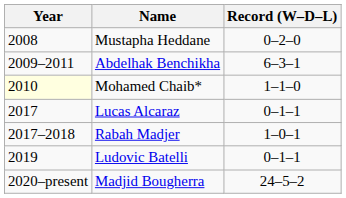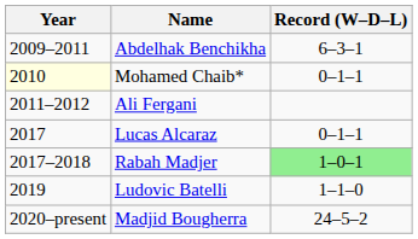- row: 2008 | Mustapha Heddane | 0–2–0
Mohamed Chaib* | Record (W–D–L): 1–1–0 -> 0–1–1
+ row: 2011–2012 | Ali Fergani
Rabah Madjer | Record (W–D–L): no background -> lightgreen background
Ludovic Batelli | Record (W–D–L): 0–1–1 -> 1–1–0
